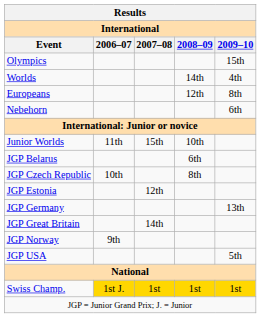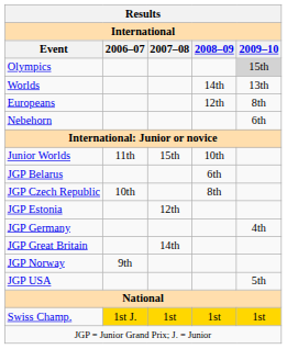Olympics | 2009–10: no background -> lightgrey background
Worlds | 2009–10: 4th -> 13th
JGP Germany | 2009–10: 13th -> 4th
